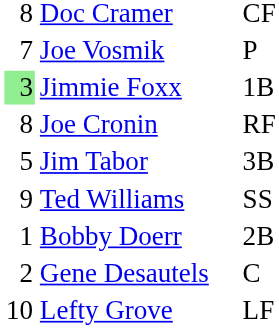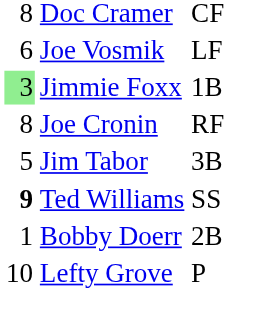Joe Vosmik | column 1: 7 -> 6
Joe Vosmik | column 3: P -> LF
Ted Williams | column 1: normal -> bold
- row: 2 | Gene Desautels | C
Lefty Grove | column 3: LF -> P
